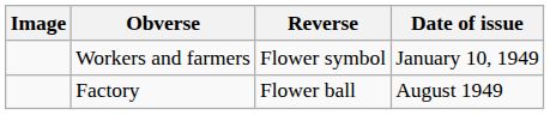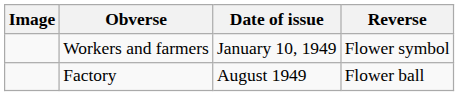columns swapped: Reverse <-> Date of issue
